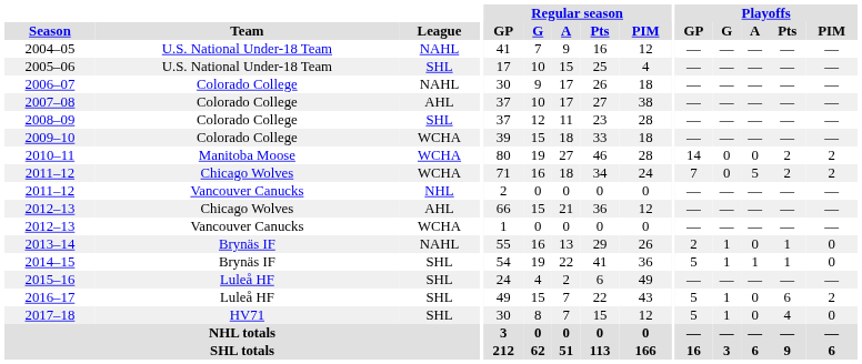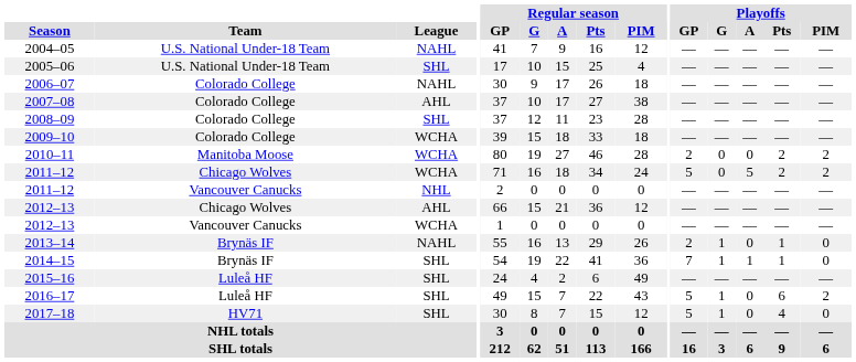2010–11 | Playoffs / GP: 14 -> 2
2011–12 / Chicago Wolves | Playoffs / GP: 7 -> 5
2014–15 | Playoffs / GP: 5 -> 7
